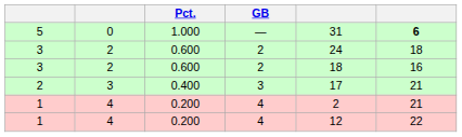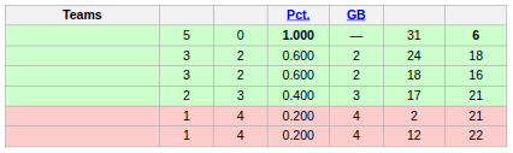+ column: Teams
5 | Pct.: normal -> bold
